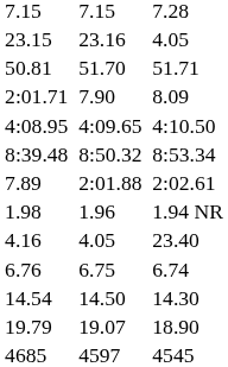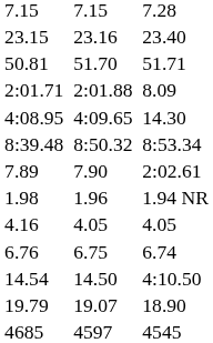23.15 | column 7: 4.05 -> 23.40
2:01.71 | column 5: 7.90 -> 2:01.88
4:08.95 | column 7: 4:10.50 -> 14.30
7.89 | column 5: 2:01.88 -> 7.90
4.16 | column 7: 23.40 -> 4.05
14.54 | column 7: 14.30 -> 4:10.50
